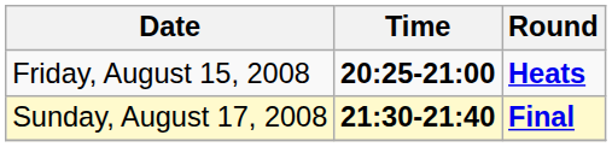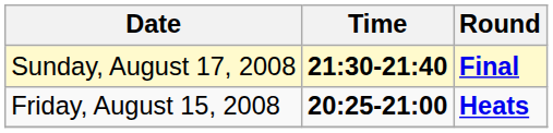rows swapped: Friday, August 15, 2008 <-> Sunday, August 17, 2008
